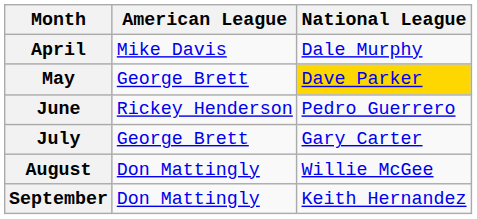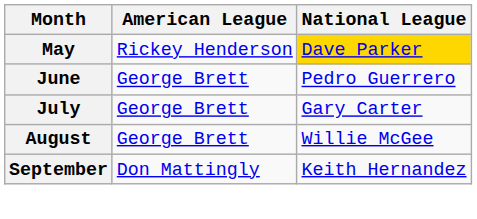- row: April | Mike Davis | Dale Murphy
May | American League: George Brett -> Rickey Henderson
June | American League: Rickey Henderson -> George Brett
August | American League: Don Mattingly -> George Brett
